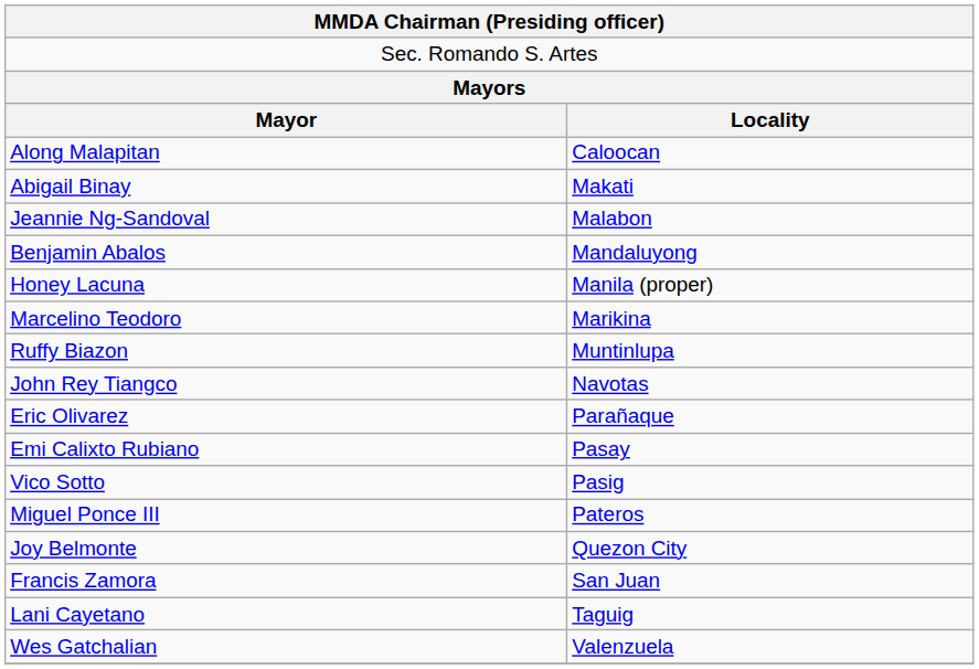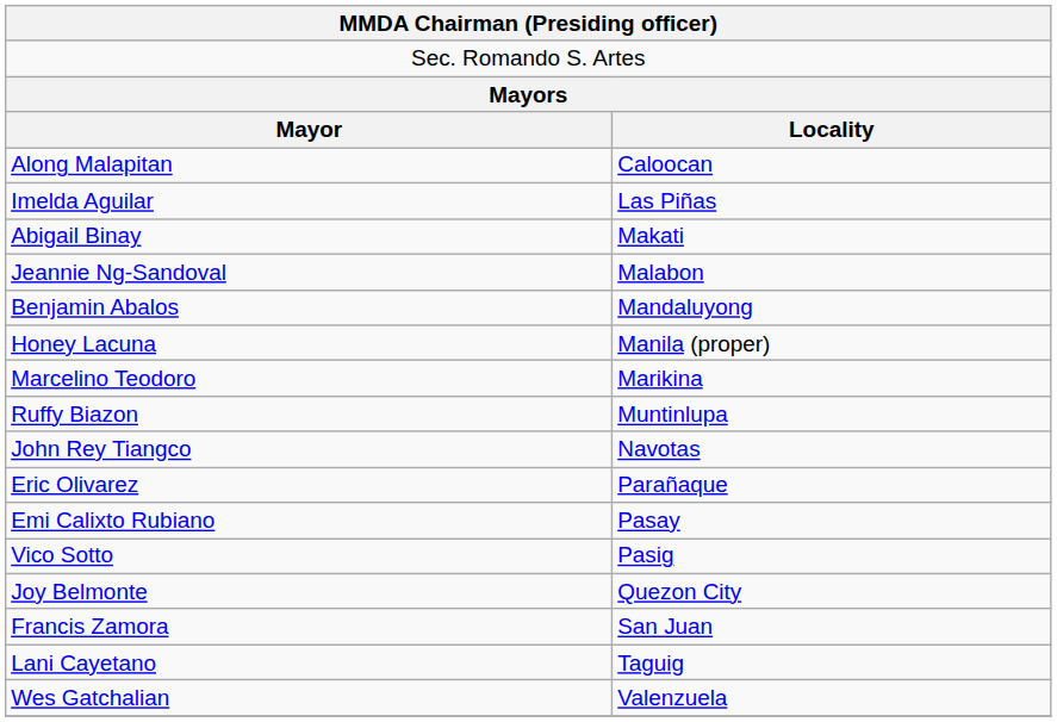+ row: Imelda Aguilar | Las Piñas
- row: Miguel Ponce III | Pateros
